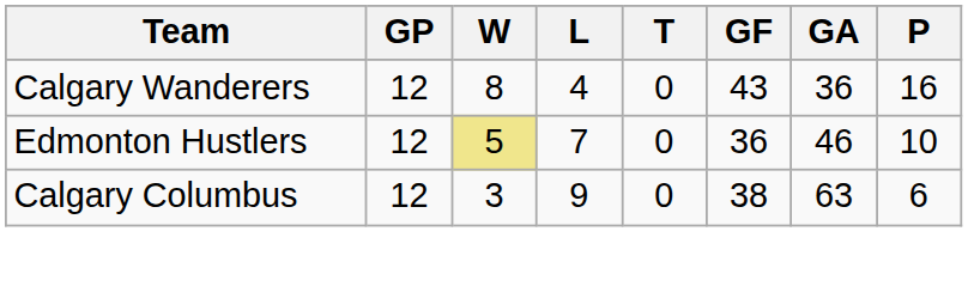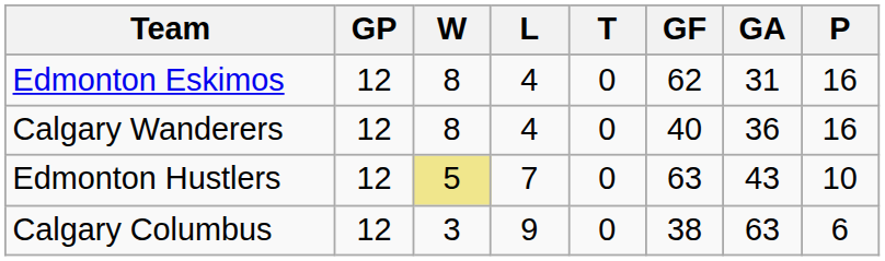+ row: Edmonton Eskimos | 12 | 8 | 4 | 0 | 62 | 31 | 16
Calgary Wanderers | GF: 43 -> 40
Edmonton Hustlers | GF: 36 -> 63
Edmonton Hustlers | GA: 46 -> 43
